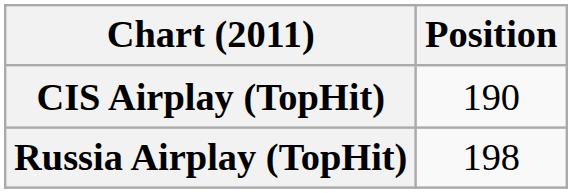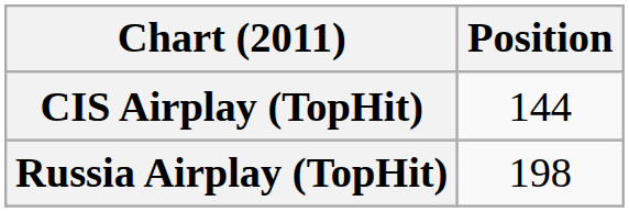CIS Airplay (TopHit) | Position: 190 -> 144
